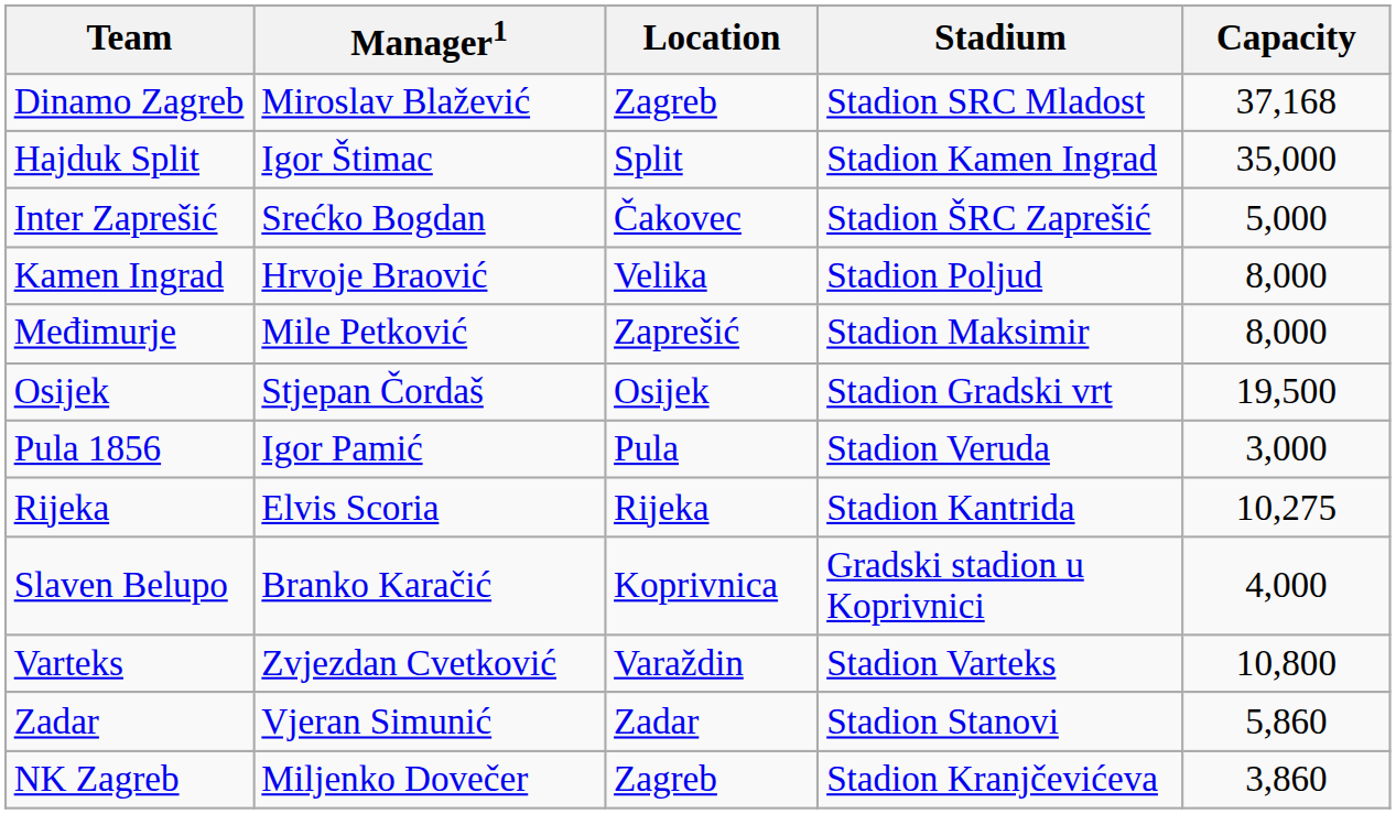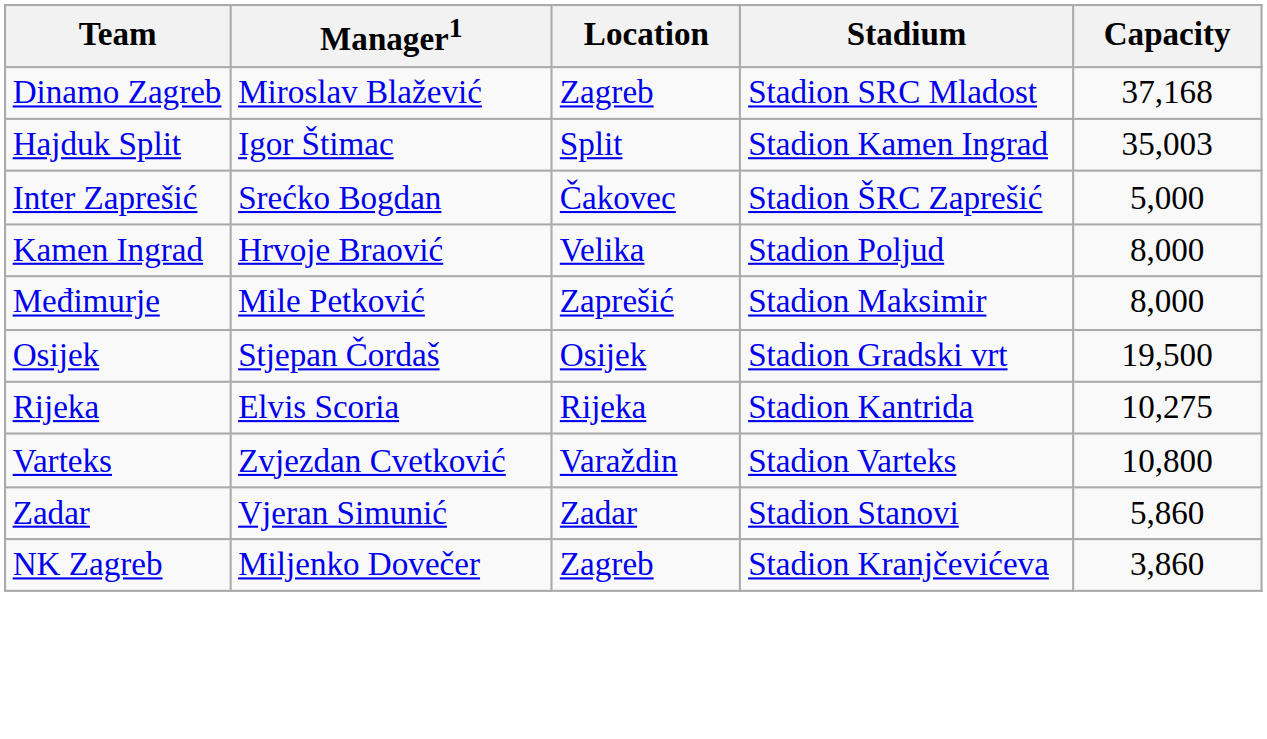Hajduk Split | Capacity: 35,000 -> 35,003
- row: Pula 1856 | Igor Pamić | Pula | Stadion Veruda | 3,000
- row: Slaven Belupo | Branko Karačić | Koprivnica | Gradski stadion u Koprivnici | 4,000
